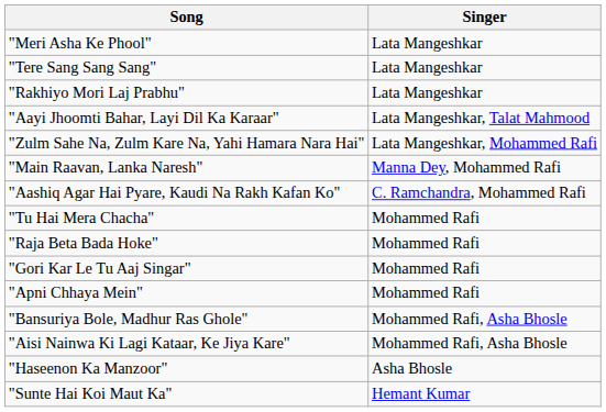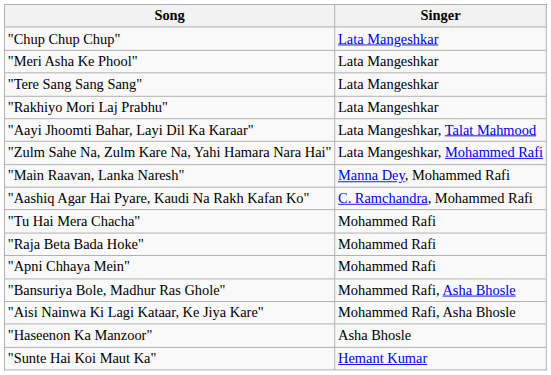+ row: "Chup Chup Chup" | Lata Mangeshkar
- row: "Gori Kar Le Tu Aaj Singar" | Mohammed Rafi
